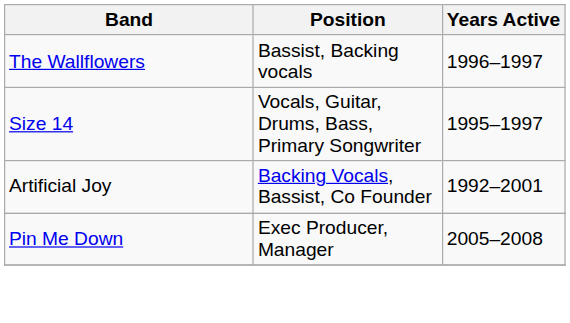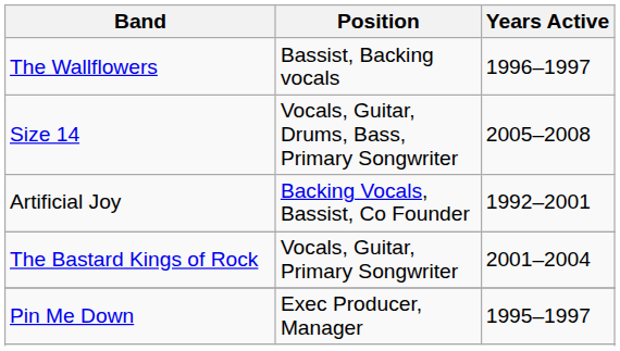Size 14 | Years Active: 1995–1997 -> 2005–2008
+ row: The Bastard Kings of Rock | Vocals, Guitar, Primary Songwriter | 2001–2004
Pin Me Down | Years Active: 2005–2008 -> 1995–1997
